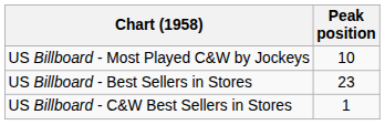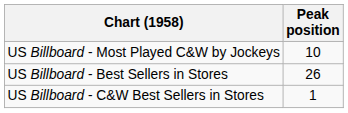US Billboard - Best Sellers in Stores | Peak position: 23 -> 26
